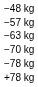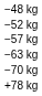+ row: −52 kg
- row: −78 kg
